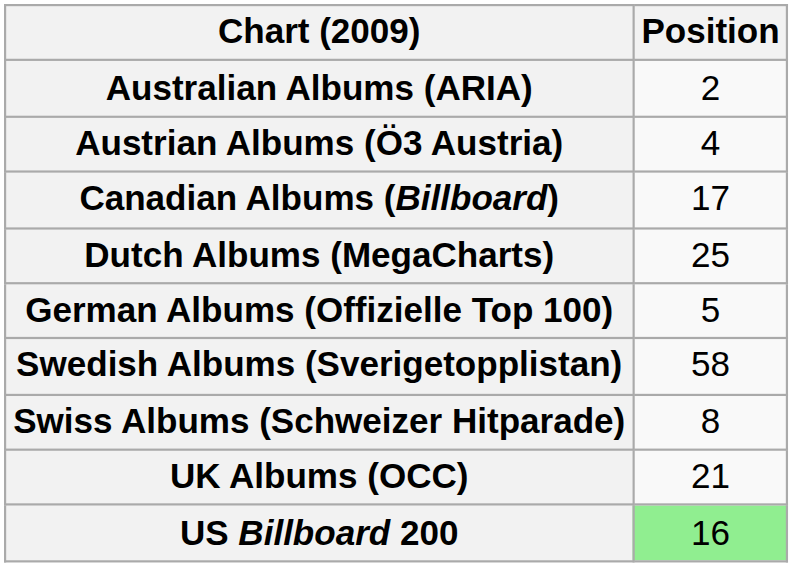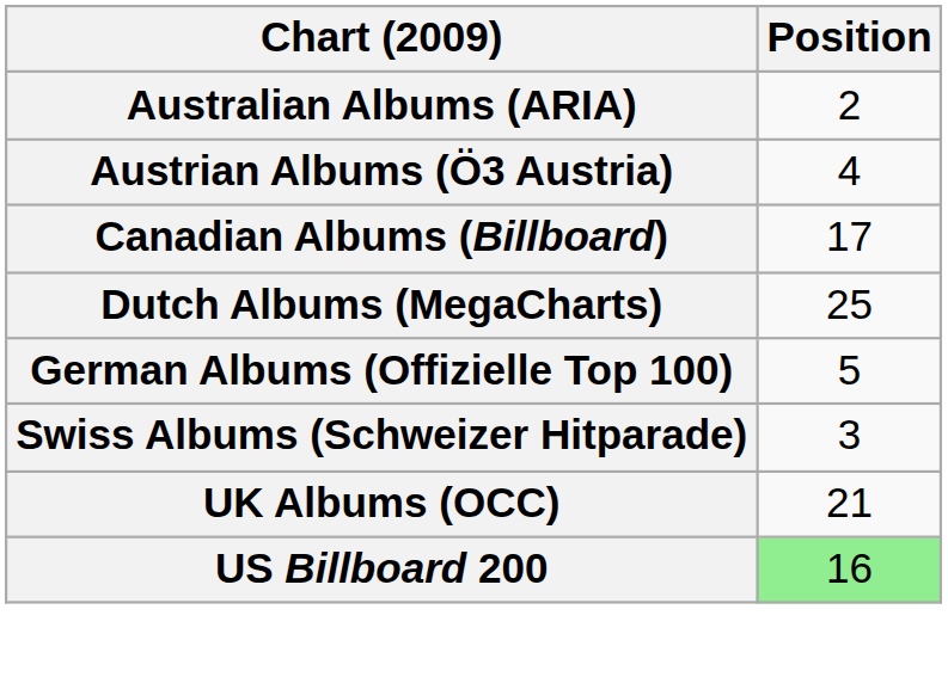- row: Swedish Albums (Sverigetopplistan) | 58
Swiss Albums (Schweizer Hitparade) | Position: 8 -> 3
